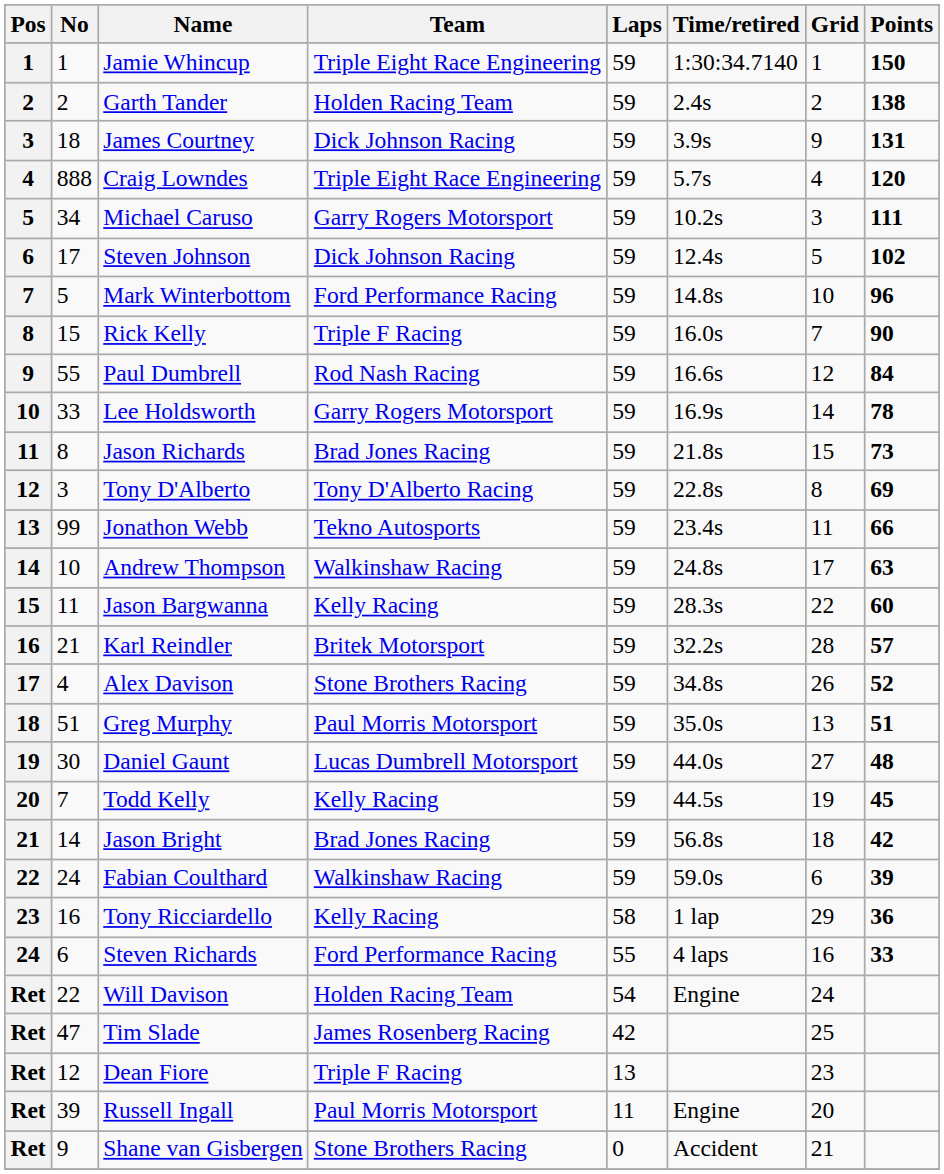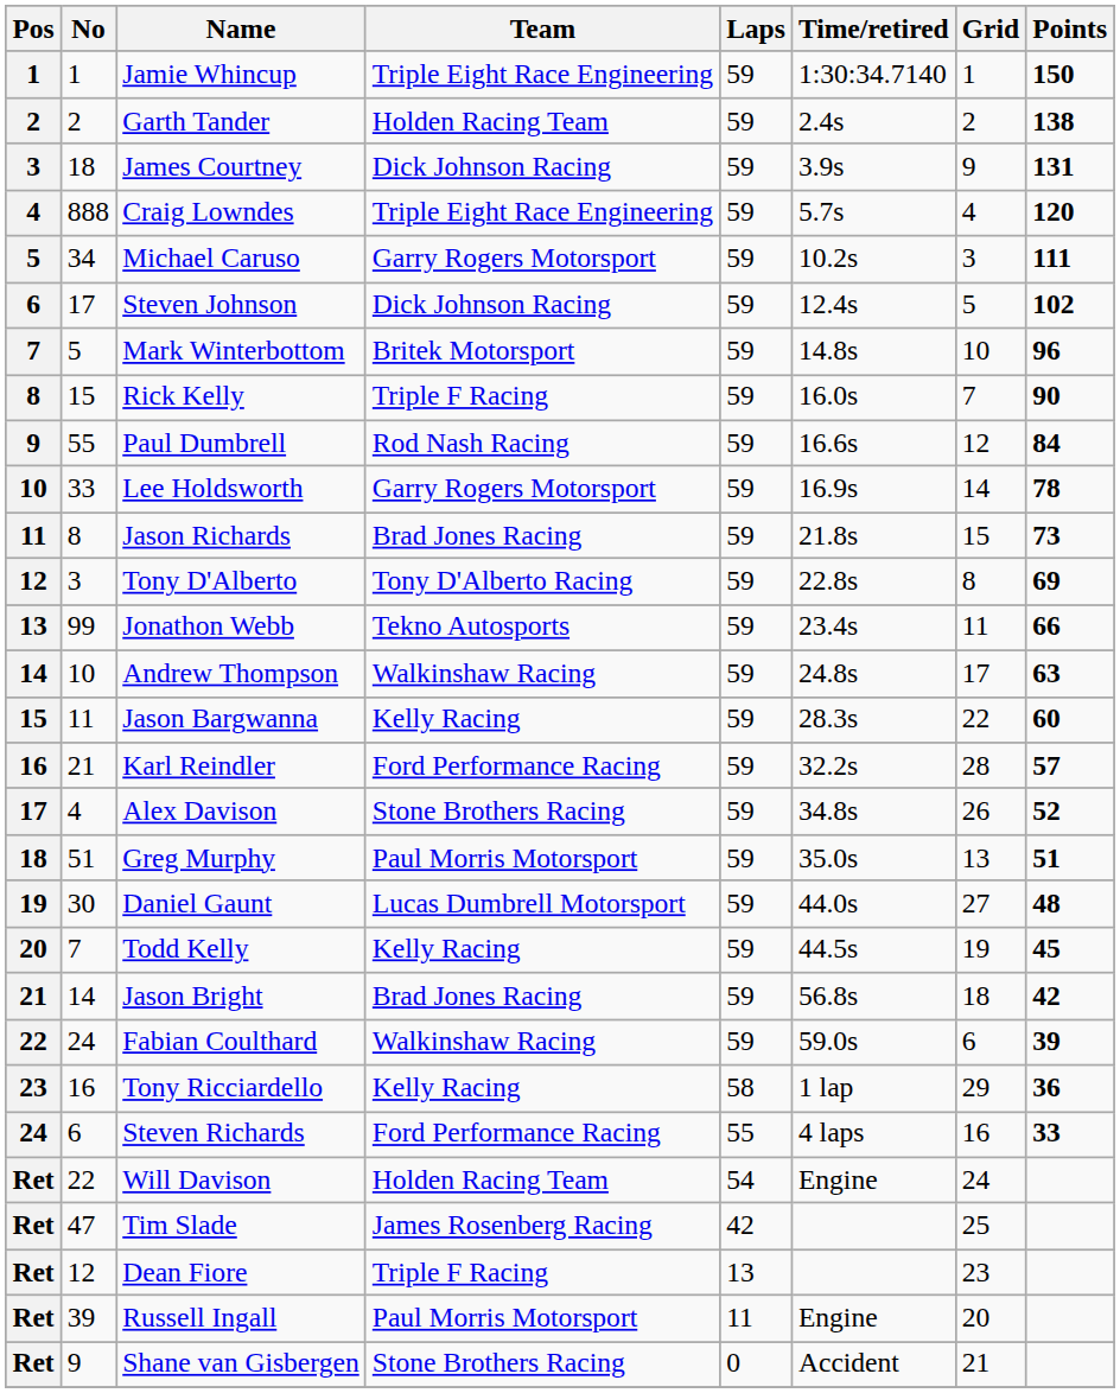Mark Winterbottom | Team: Ford Performance Racing -> Britek Motorsport
Karl Reindler | Team: Britek Motorsport -> Ford Performance Racing
